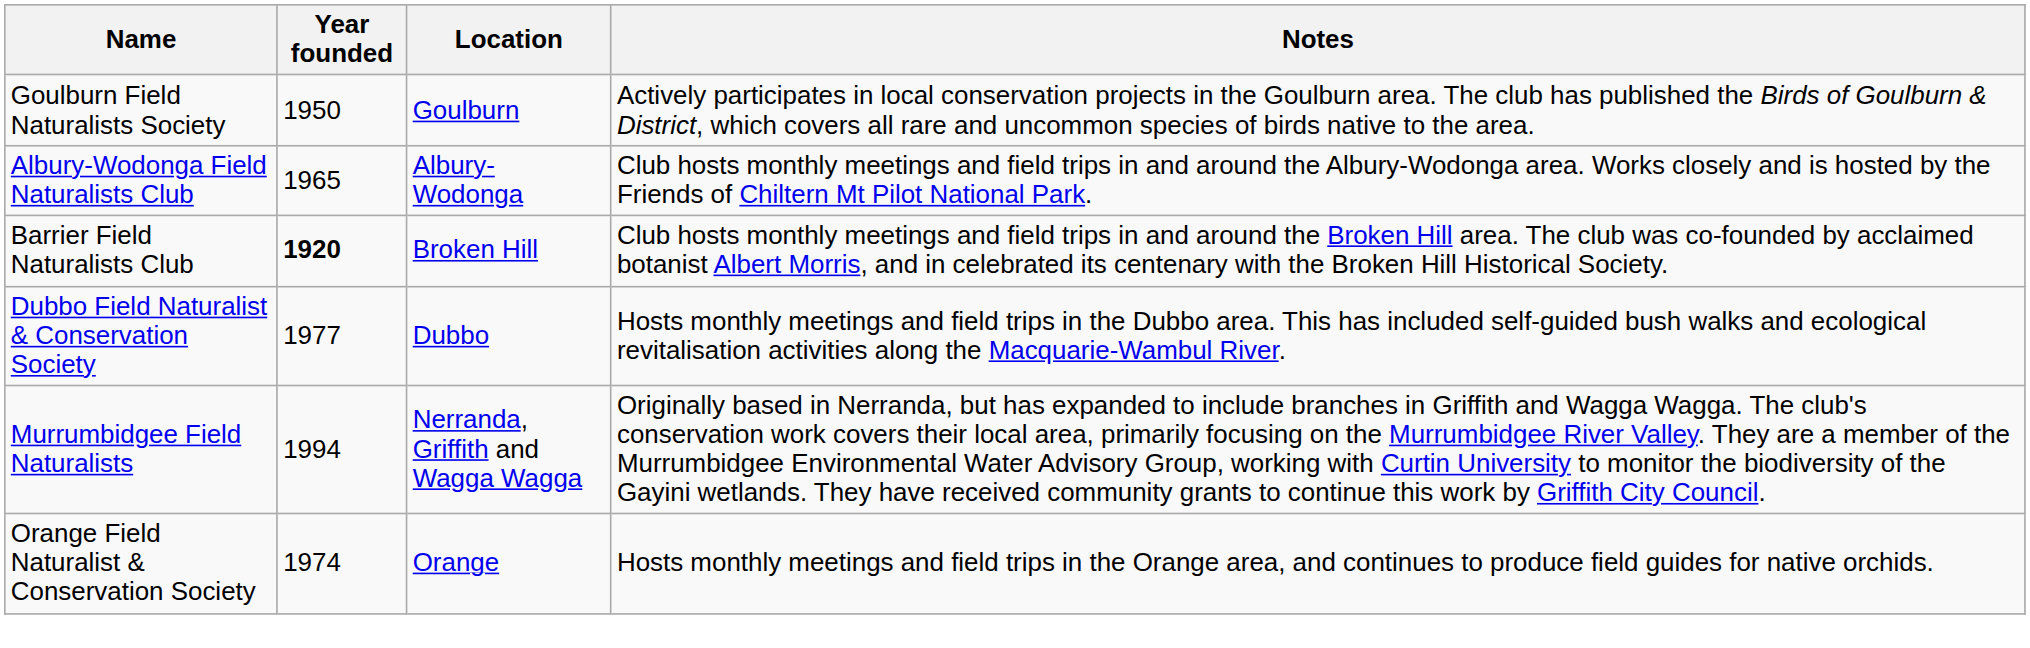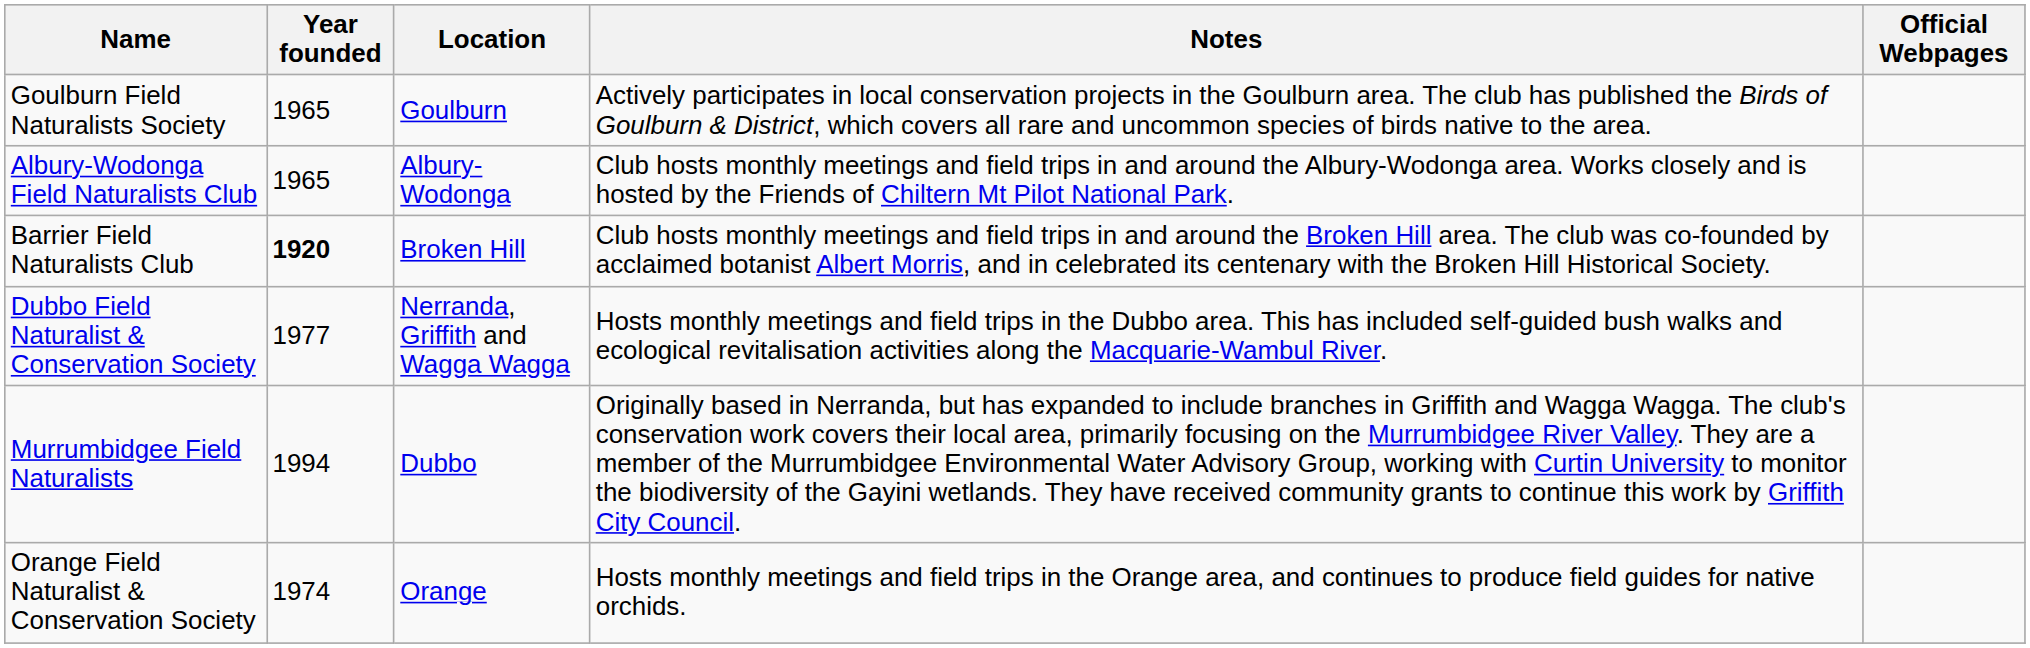+ column: Official Webpages
Goulburn Field Naturalists Society | Year founded: 1950 -> 1965
Dubbo Field Naturalist & Conservation Society | Location: Dubbo -> Nerranda, Griffith and Wagga Wagga
Murrumbidgee Field Naturalists | Location: Nerranda, Griffith and Wagga Wagga -> Dubbo
